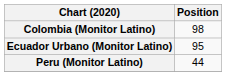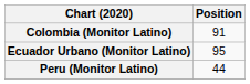Colombia (Monitor Latino) | Position: 98 -> 91
